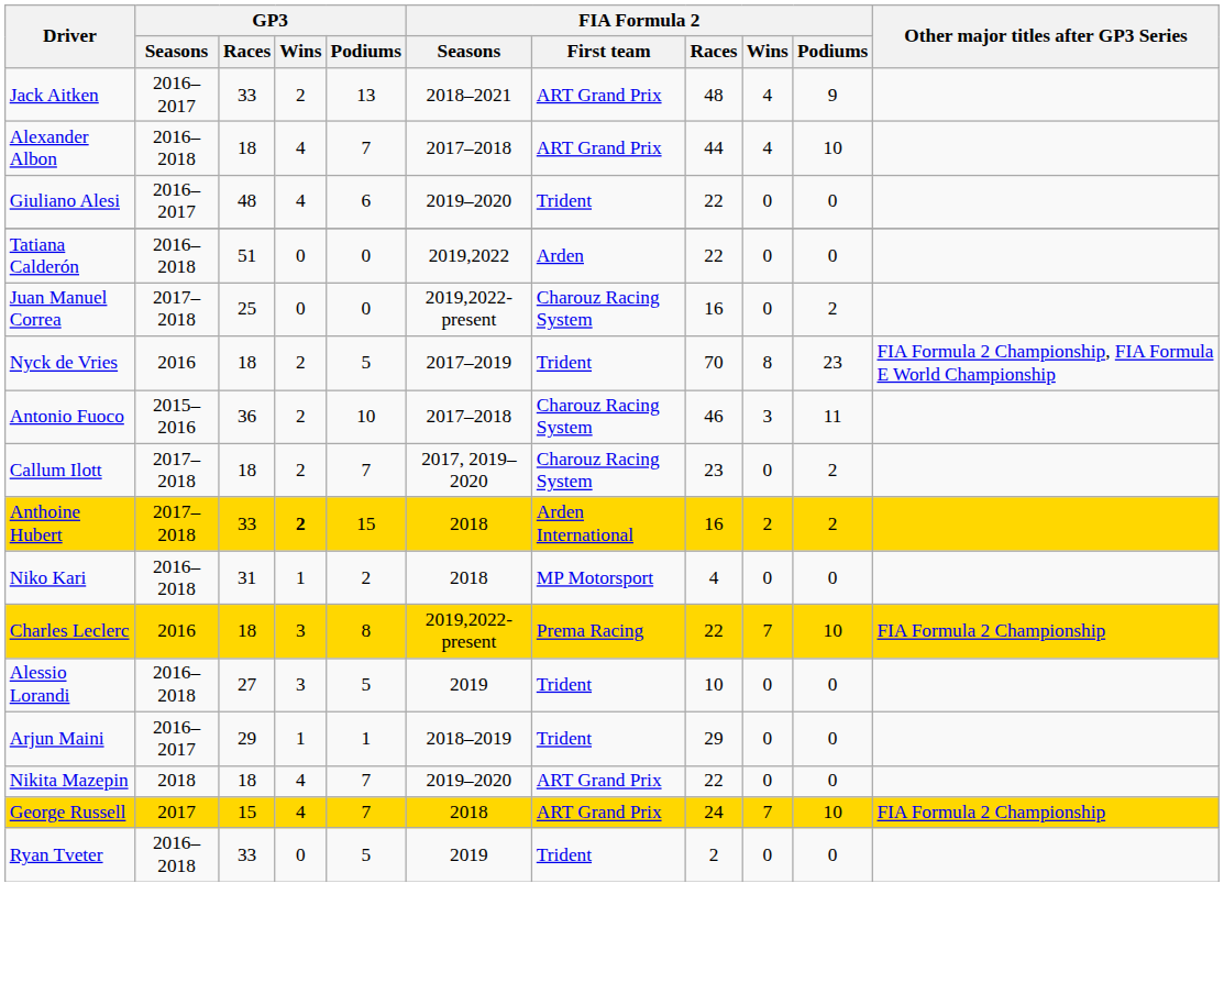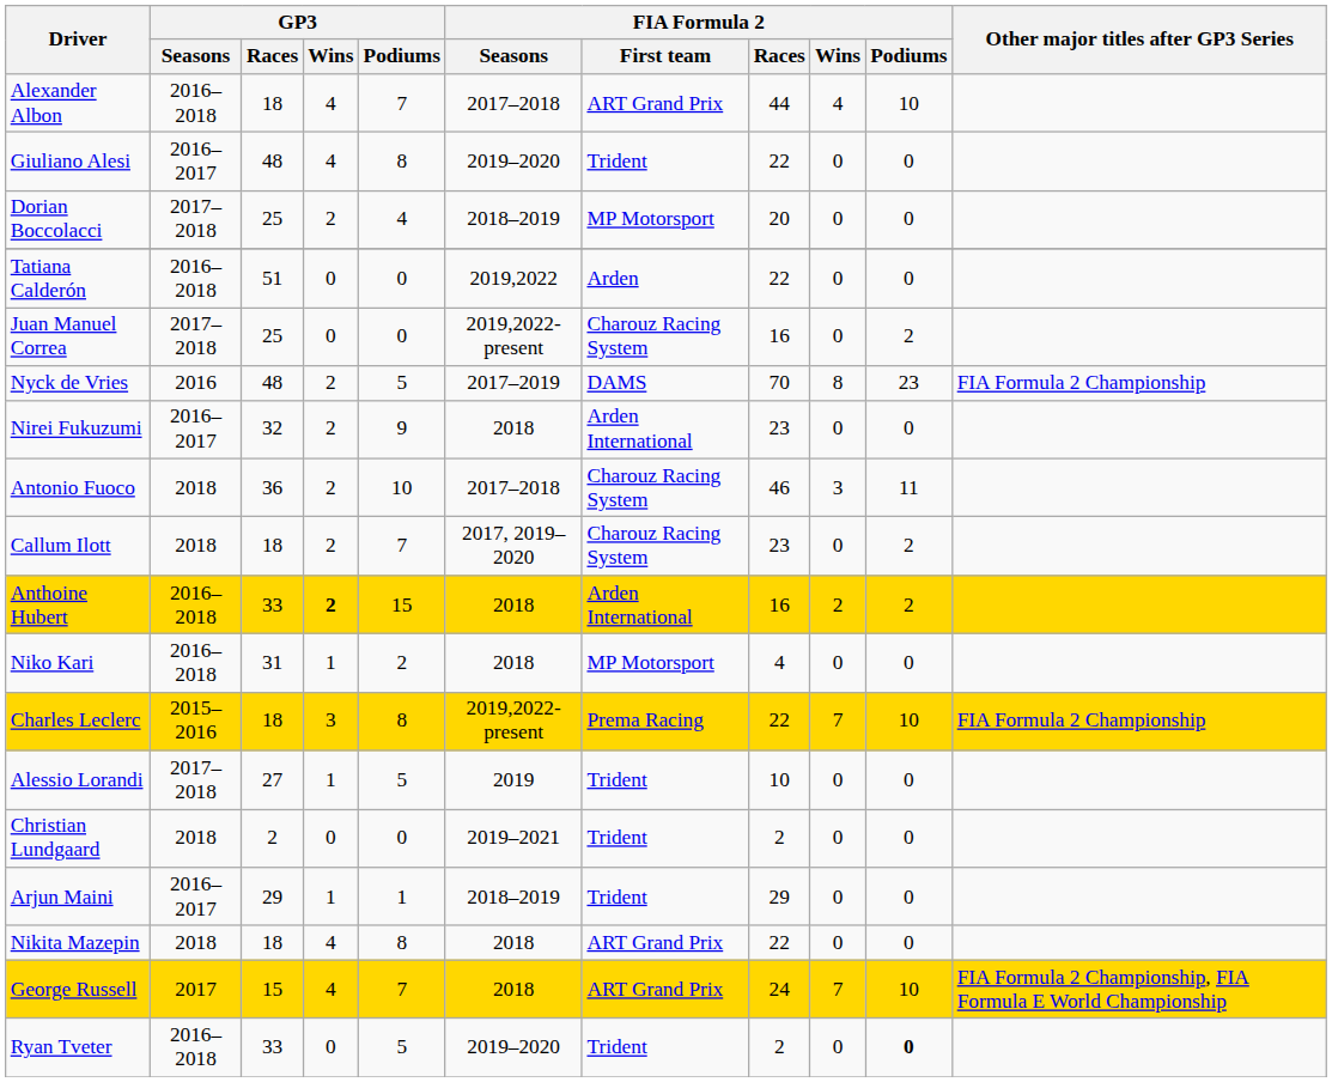- row: Jack Aitken | 2016–2017 | 33 | 2 | 13 | 2018–2021 | ART Grand Prix | 48 | 4 | 9
Giuliano Alesi | GP3 / Podiums: 6 -> 8
+ row: Dorian Boccolacci | 2017–2018 | 25 | 2 | 4 | 2018–2019 | MP Motorsport | 20 | 0 | 0
Nyck de Vries | GP3 / Races: 18 -> 48
Nyck de Vries | FIA Formula 2 / First team: Trident -> DAMS
Nyck de Vries | Other major titles after GP3 Series: FIA Formula 2 Championship, FIA Formula E World Championship -> FIA Formula 2 Championship
+ row: Nirei Fukuzumi | 2016–2017 | 32 | 2 | 9 | 2018 | Arden International | 23 | 0 | 0
Antonio Fuoco | GP3 / Seasons: 2015–2016 -> 2018
Callum Ilott | GP3 / Seasons: 2017–2018 -> 2018
Anthoine Hubert | GP3 / Seasons: 2017–2018 -> 2016–2018
Charles Leclerc | GP3 / Seasons: 2016 -> 2015–2016
Alessio Lorandi | GP3 / Seasons: 2016–2018 -> 2017–2018
Alessio Lorandi | GP3 / Wins: 3 -> 1
+ row: Christian Lundgaard | 2018 | 2 | 0 | 0 | 2019–2021 | Trident | 2 | 0 | 0
Nikita Mazepin | GP3 / Podiums: 7 -> 8
Nikita Mazepin | FIA Formula 2 / Seasons: 2019–2020 -> 2018
George Russell | Other major titles after GP3 Series: FIA Formula 2 Championship -> FIA Formula 2 Championship, FIA Formula E World Championship
Ryan Tveter | FIA Formula 2 / Seasons: 2019 -> 2019–2020
Ryan Tveter | FIA Formula 2 / Podiums: normal -> bold
